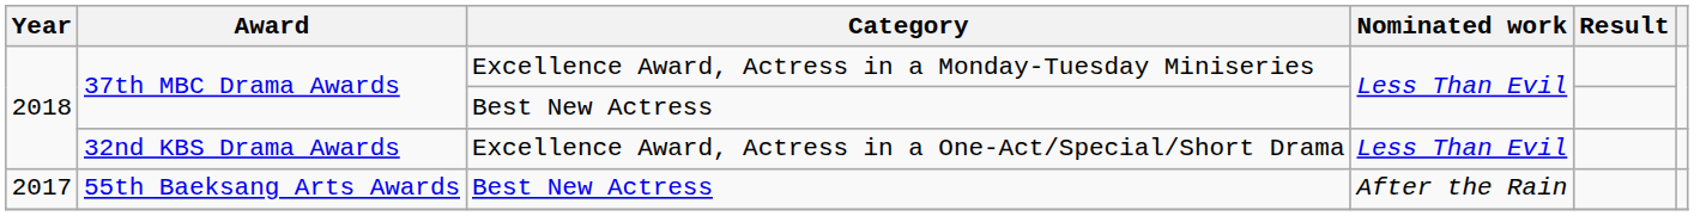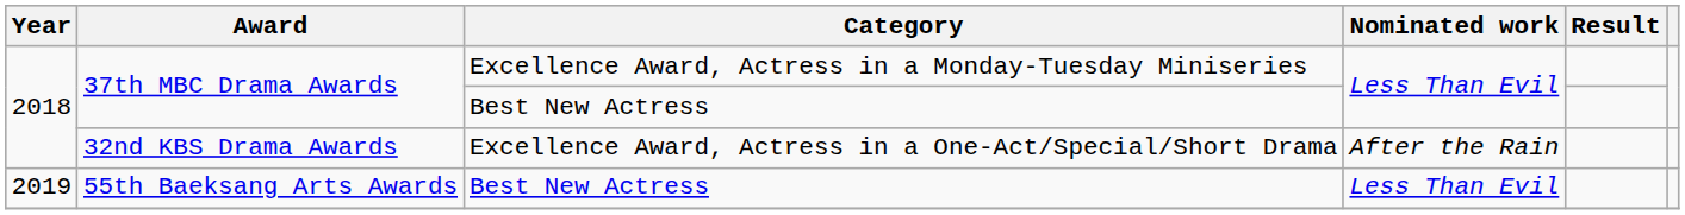32nd KBS Drama Awards | Nominated work: Less Than Evil -> After the Rain
55th Baeksang Arts Awards | Year: 2017 -> 2019
55th Baeksang Arts Awards | Nominated work: After the Rain -> Less Than Evil
